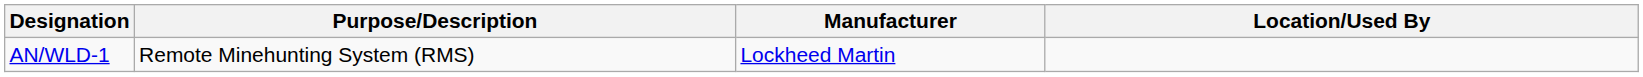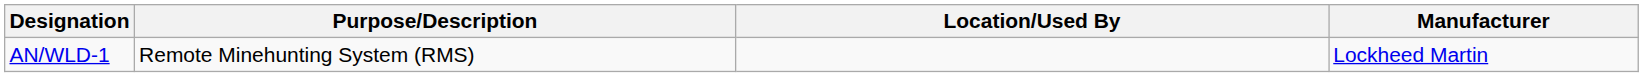columns swapped: Location/Used By <-> Manufacturer
